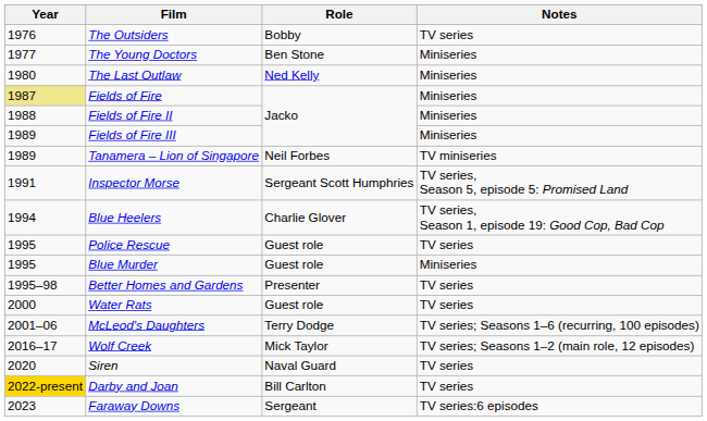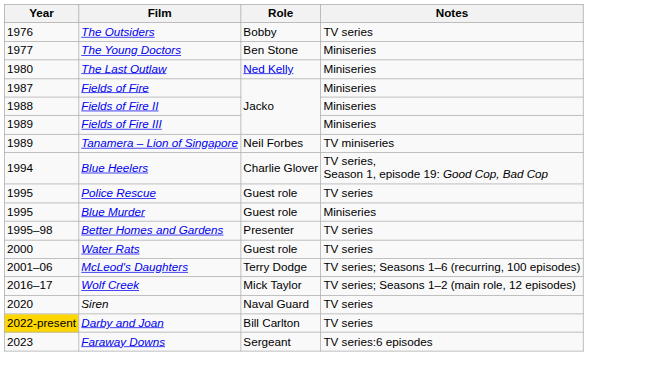Fields of Fire | Year: khaki background -> no background
- row: 1991 | Inspector Morse | Sergeant Scott Humphries | TV series, Season 5, episode 5: Promised Land
